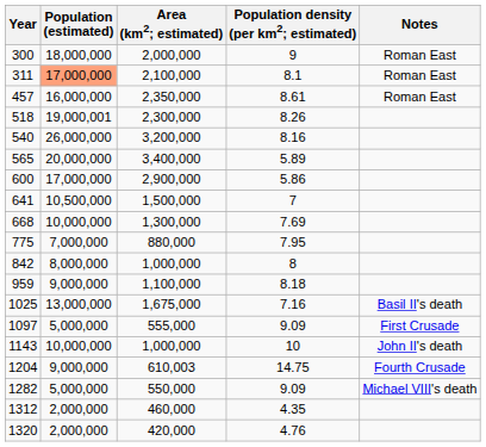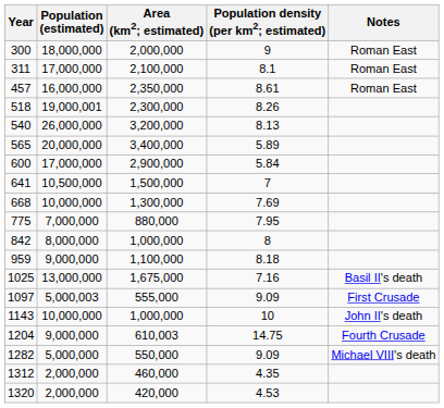311 | Population (estimated): lightsalmon background -> no background
540 | Population density (per km2; estimated): 8.16 -> 8.13
600 | Population density (per km2; estimated): 5.86 -> 5.84
1097 | Population (estimated): 5,000,000 -> 5,000,003
1320 | Population density (per km2; estimated): 4.76 -> 4.53
